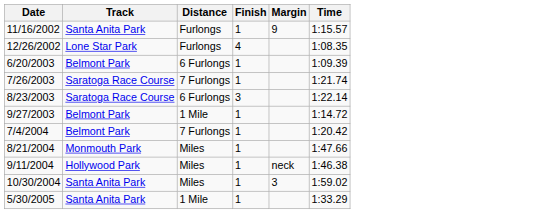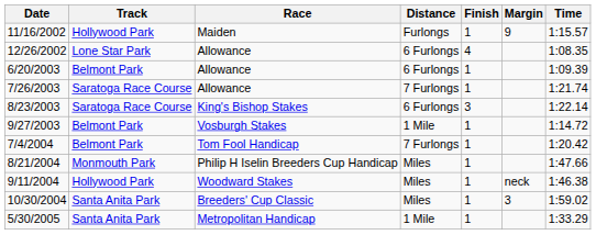+ column: Race | Maiden | Allowance | Allowance | Allowance | King's Bishop Stakes | Vosburgh Stakes | Tom Fool Handicap | Philip H Iselin Breeders Cup Handicap | Woodward Stakes | Breeders' Cup Classic | Metropolitan Handicap
11/16/2002 | Track: Santa Anita Park -> Hollywood Park
12/26/2002 | Distance: Furlongs -> 6 Furlongs
